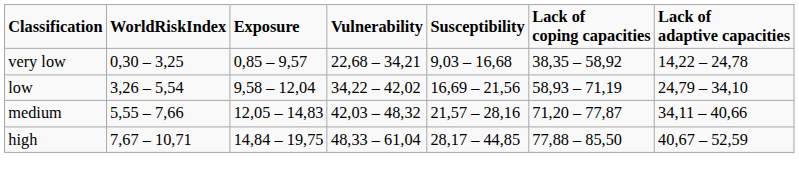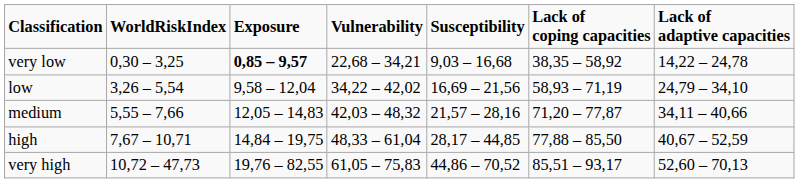very low | column 3: normal -> bold
+ row: very high | 10,72 – 47,73 | 19,76 – 82,55 | 61,05 – 75,83 | 44,86 – 70,52 | 85,51 – 93,17 | 52,60 – 70,13
